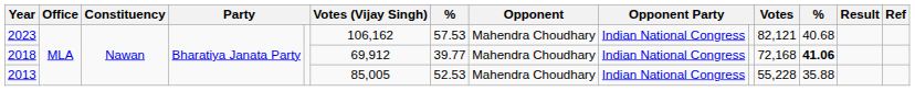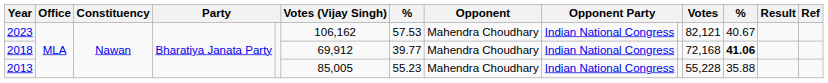2023 | column 12: 40.68 -> 40.67
2013 | column 7: 52.53 -> 55.23
